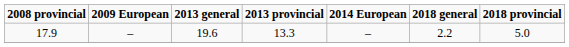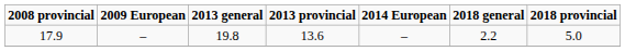17.9 | 2013 general: 19.6 -> 19.8
17.9 | 2013 provincial: 13.3 -> 13.6
